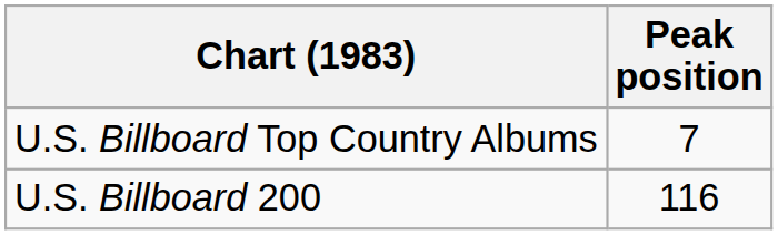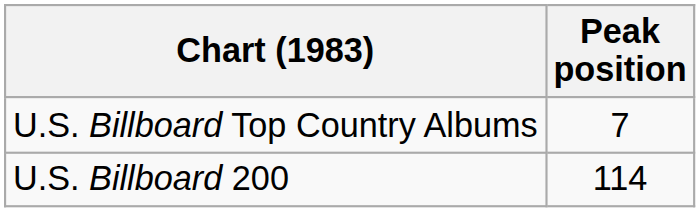U.S. Billboard 200 | Peak position: 116 -> 114
